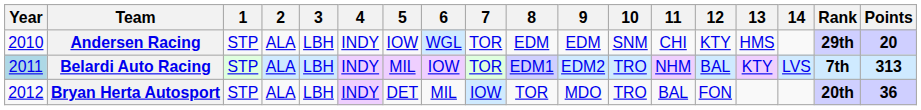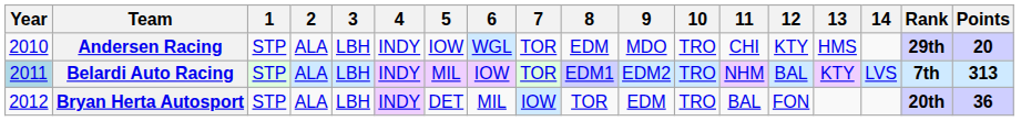Andersen Racing | 9: EDM -> MDO
Andersen Racing | 10: SNM -> TRO
Bryan Herta Autosport | 9: MDO -> EDM
